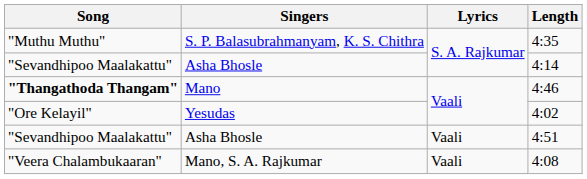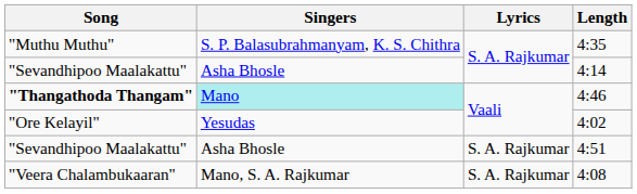4:46 | Singers: no background -> paleturquoise background
4:51 | Lyrics: Vaali -> S. A. Rajkumar
4:08 | Lyrics: Vaali -> S. A. Rajkumar
